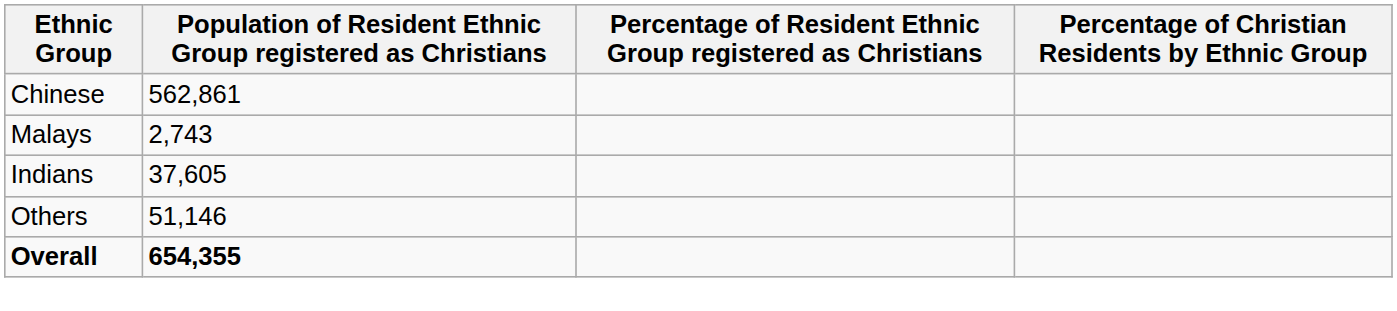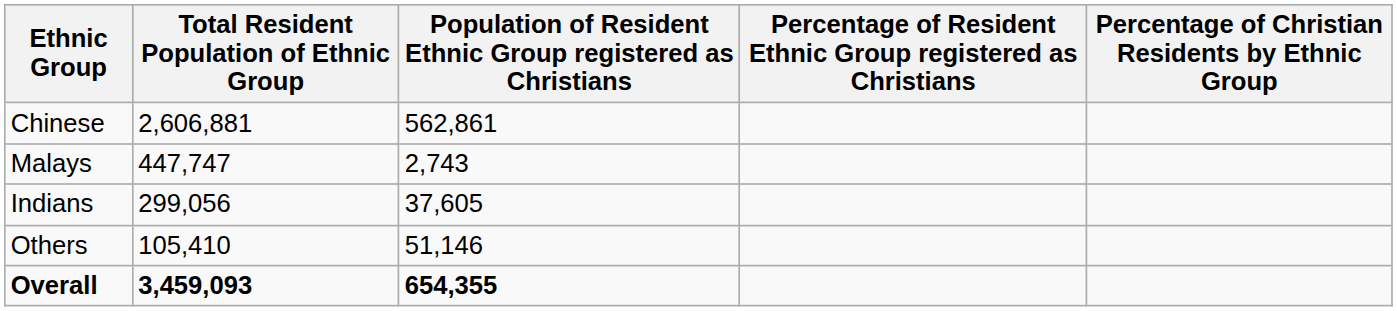+ column: Total Resident Population of Ethnic Group | 2,606,881 | 447,747 | 299,056 | 105,410 | 3,459,093
